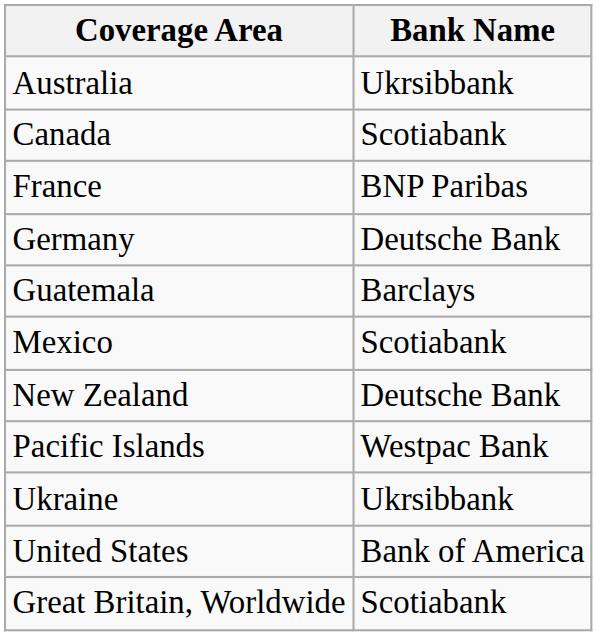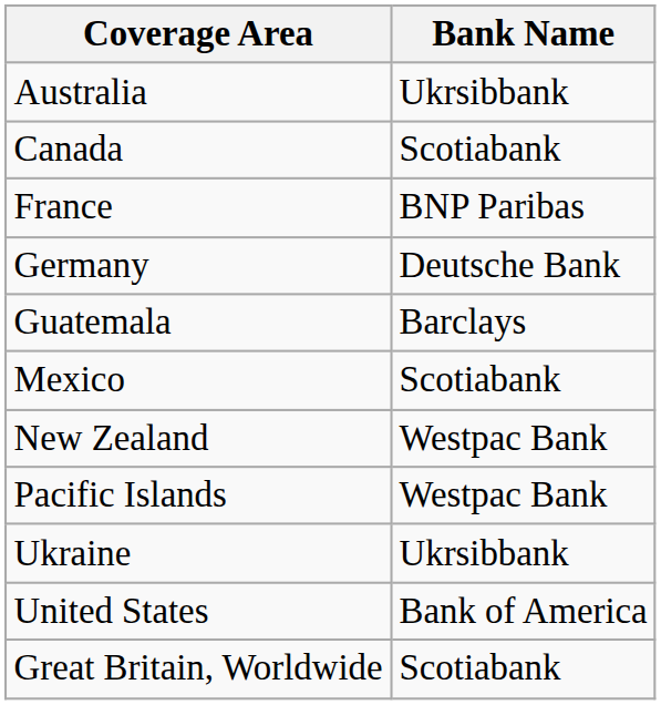New Zealand | Bank Name: Deutsche Bank -> Westpac Bank
